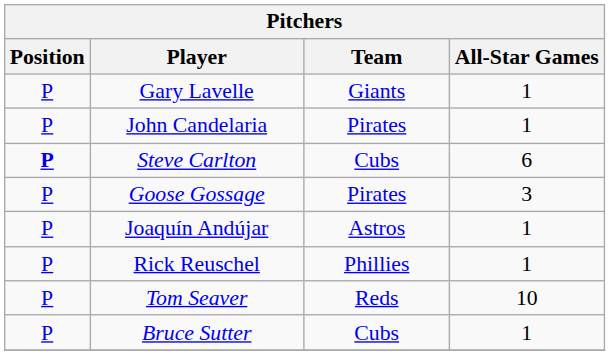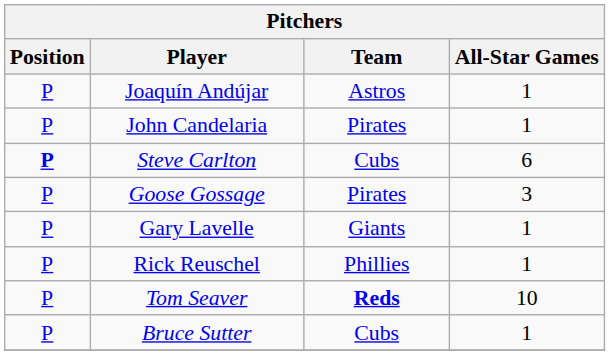rows swapped: Joaquín Andújar <-> Gary Lavelle
Tom Seaver | Team: normal -> bold
